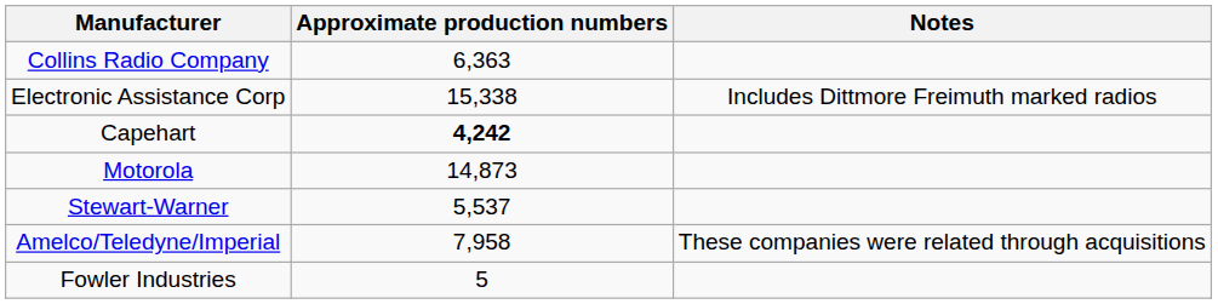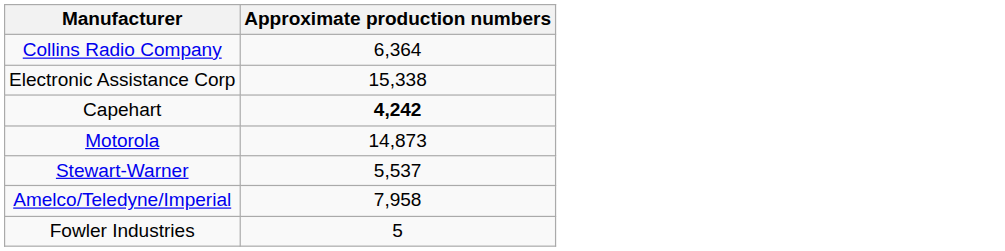- column: Notes | Includes Dittmore Freimuth marked radios | These companies were related through acquisitions
Collins Radio Company | Approximate production numbers: 6,363 -> 6,364
